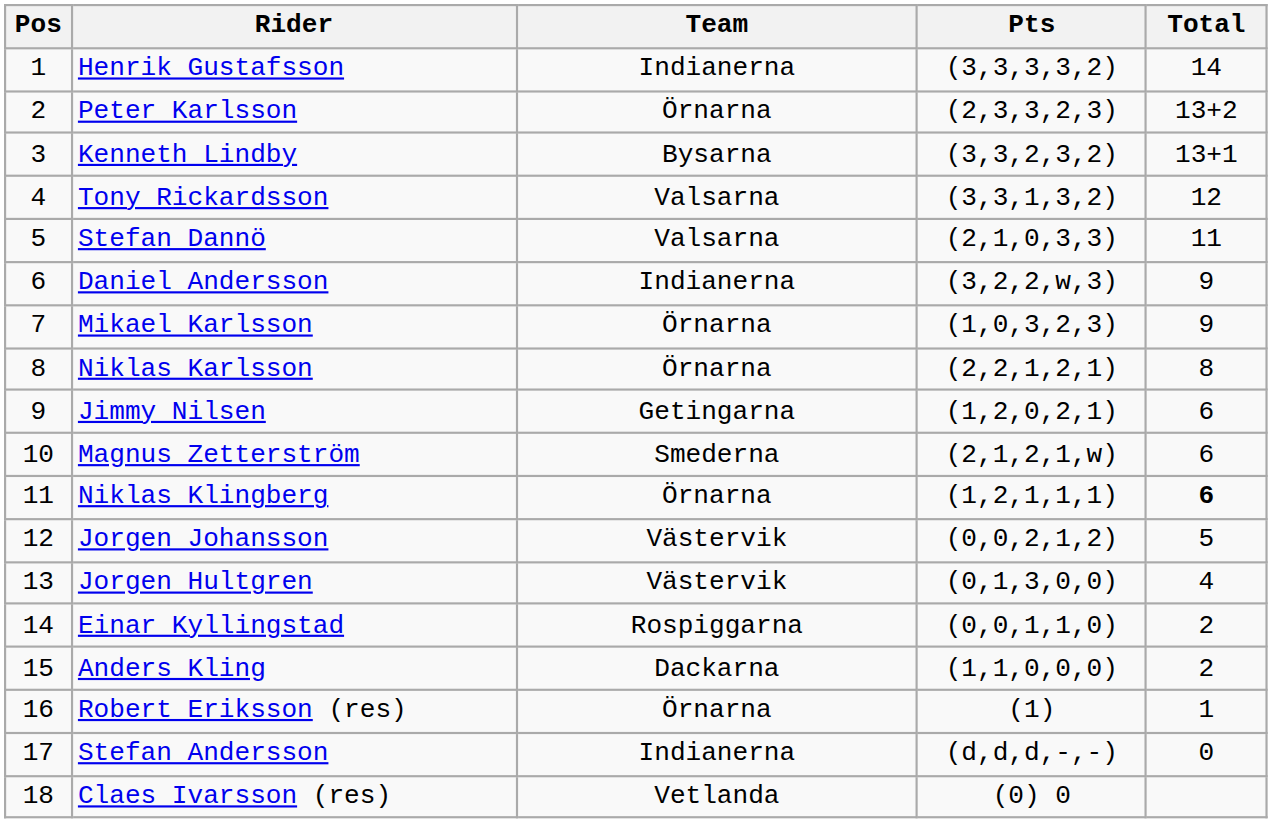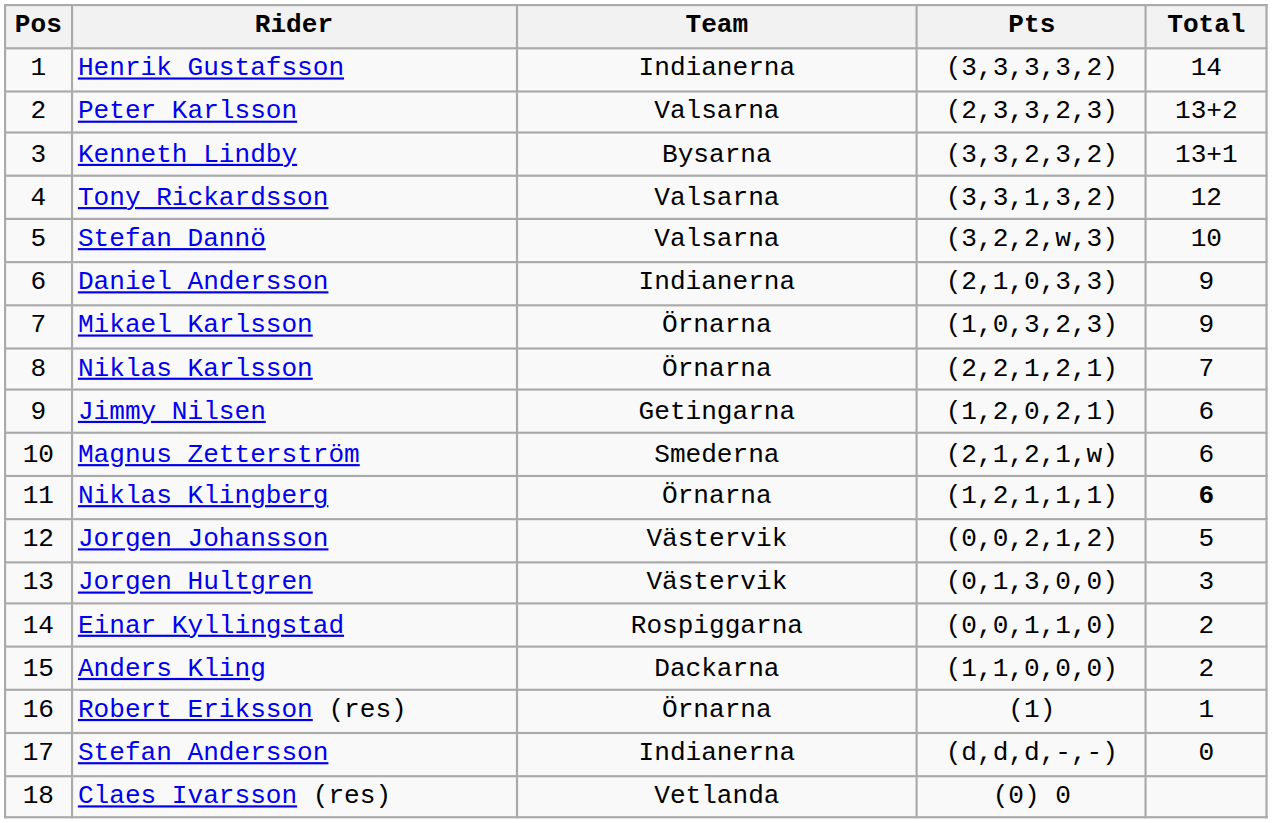Peter Karlsson | Team: Örnarna -> Valsarna
Stefan Dannö | Pts: (2,1,0,3,3) -> (3,2,2,w,3)
Stefan Dannö | Total: 11 -> 10
Daniel Andersson | Pts: (3,2,2,w,3) -> (2,1,0,3,3)
Niklas Karlsson | Total: 8 -> 7
Jorgen Hultgren | Total: 4 -> 3
